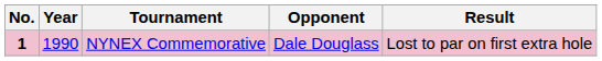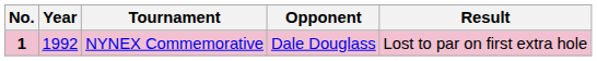NYNEX Commemorative | Year: 1990 -> 1992
